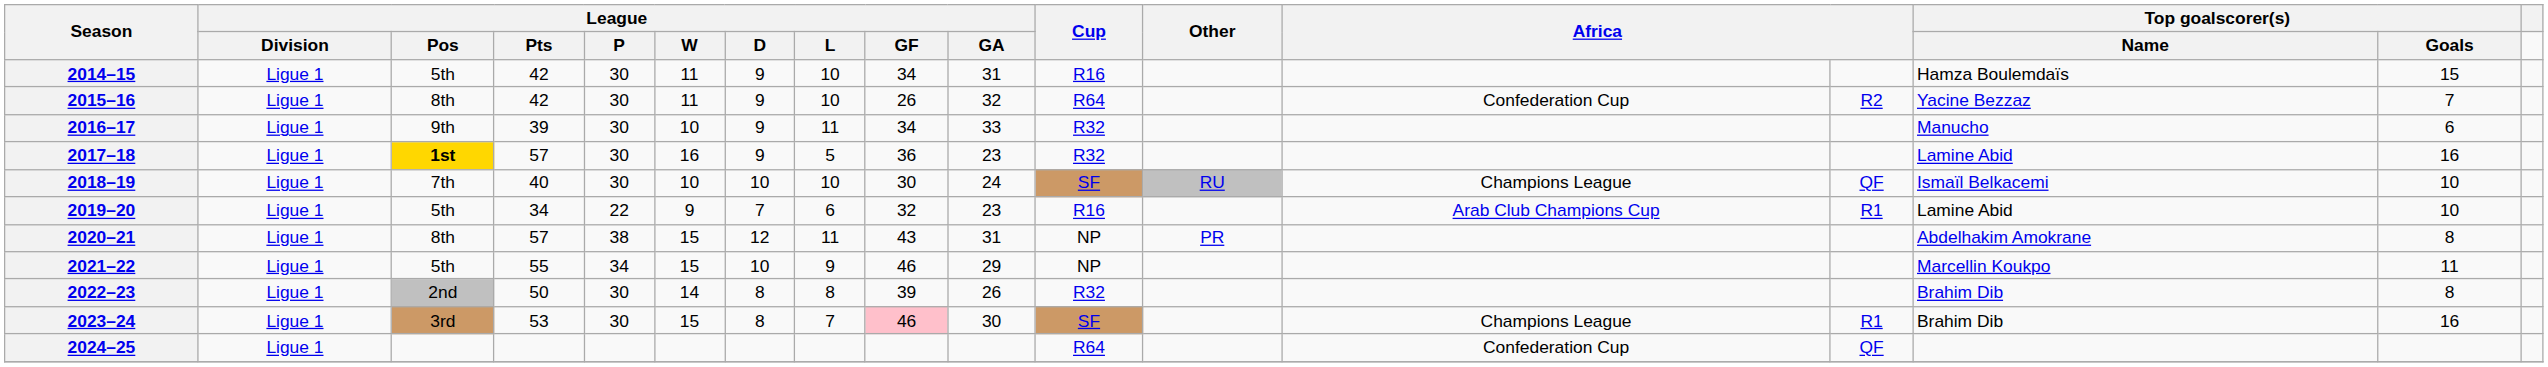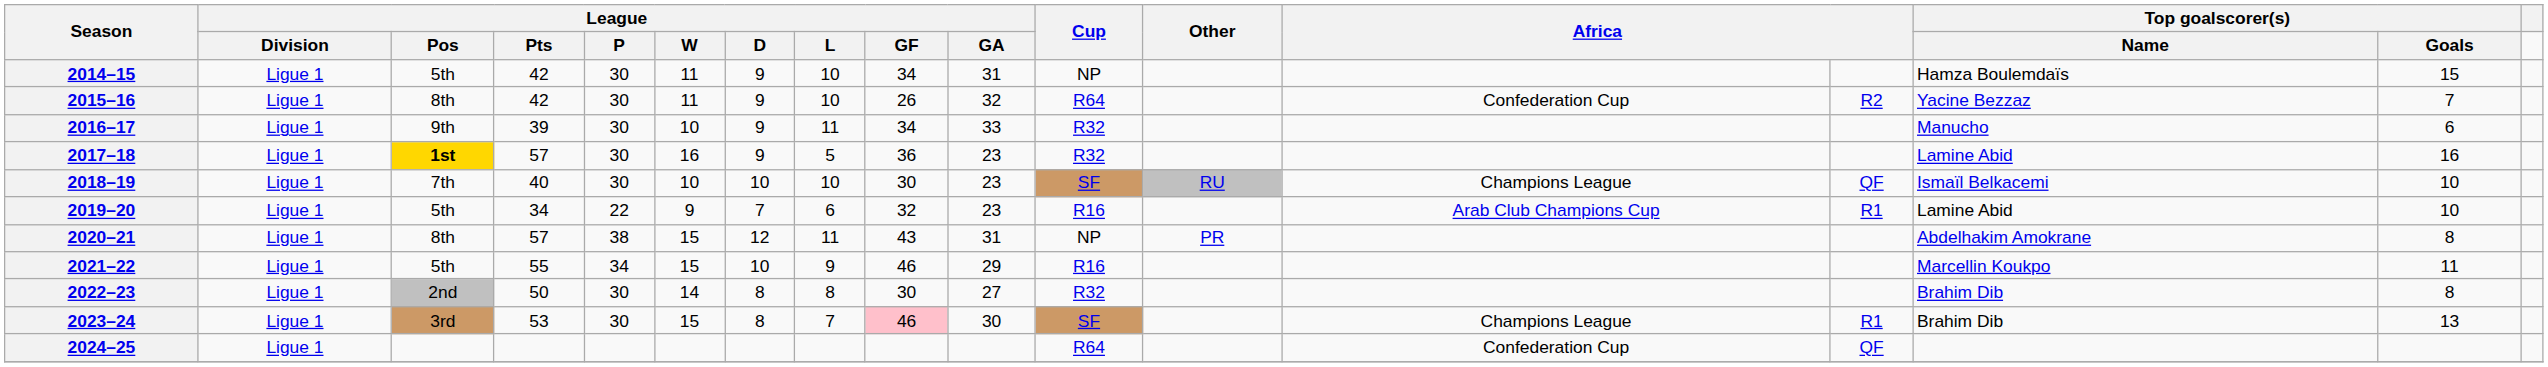2014–15 | Cup: R16 -> NP
2018–19 | League / GA: 24 -> 23
2021–22 | Cup: NP -> R16
2022–23 | League / GF: 39 -> 30
2022–23 | League / GA: 26 -> 27
2023–24 | Top goalscorer(s) / Goals: 16 -> 13
